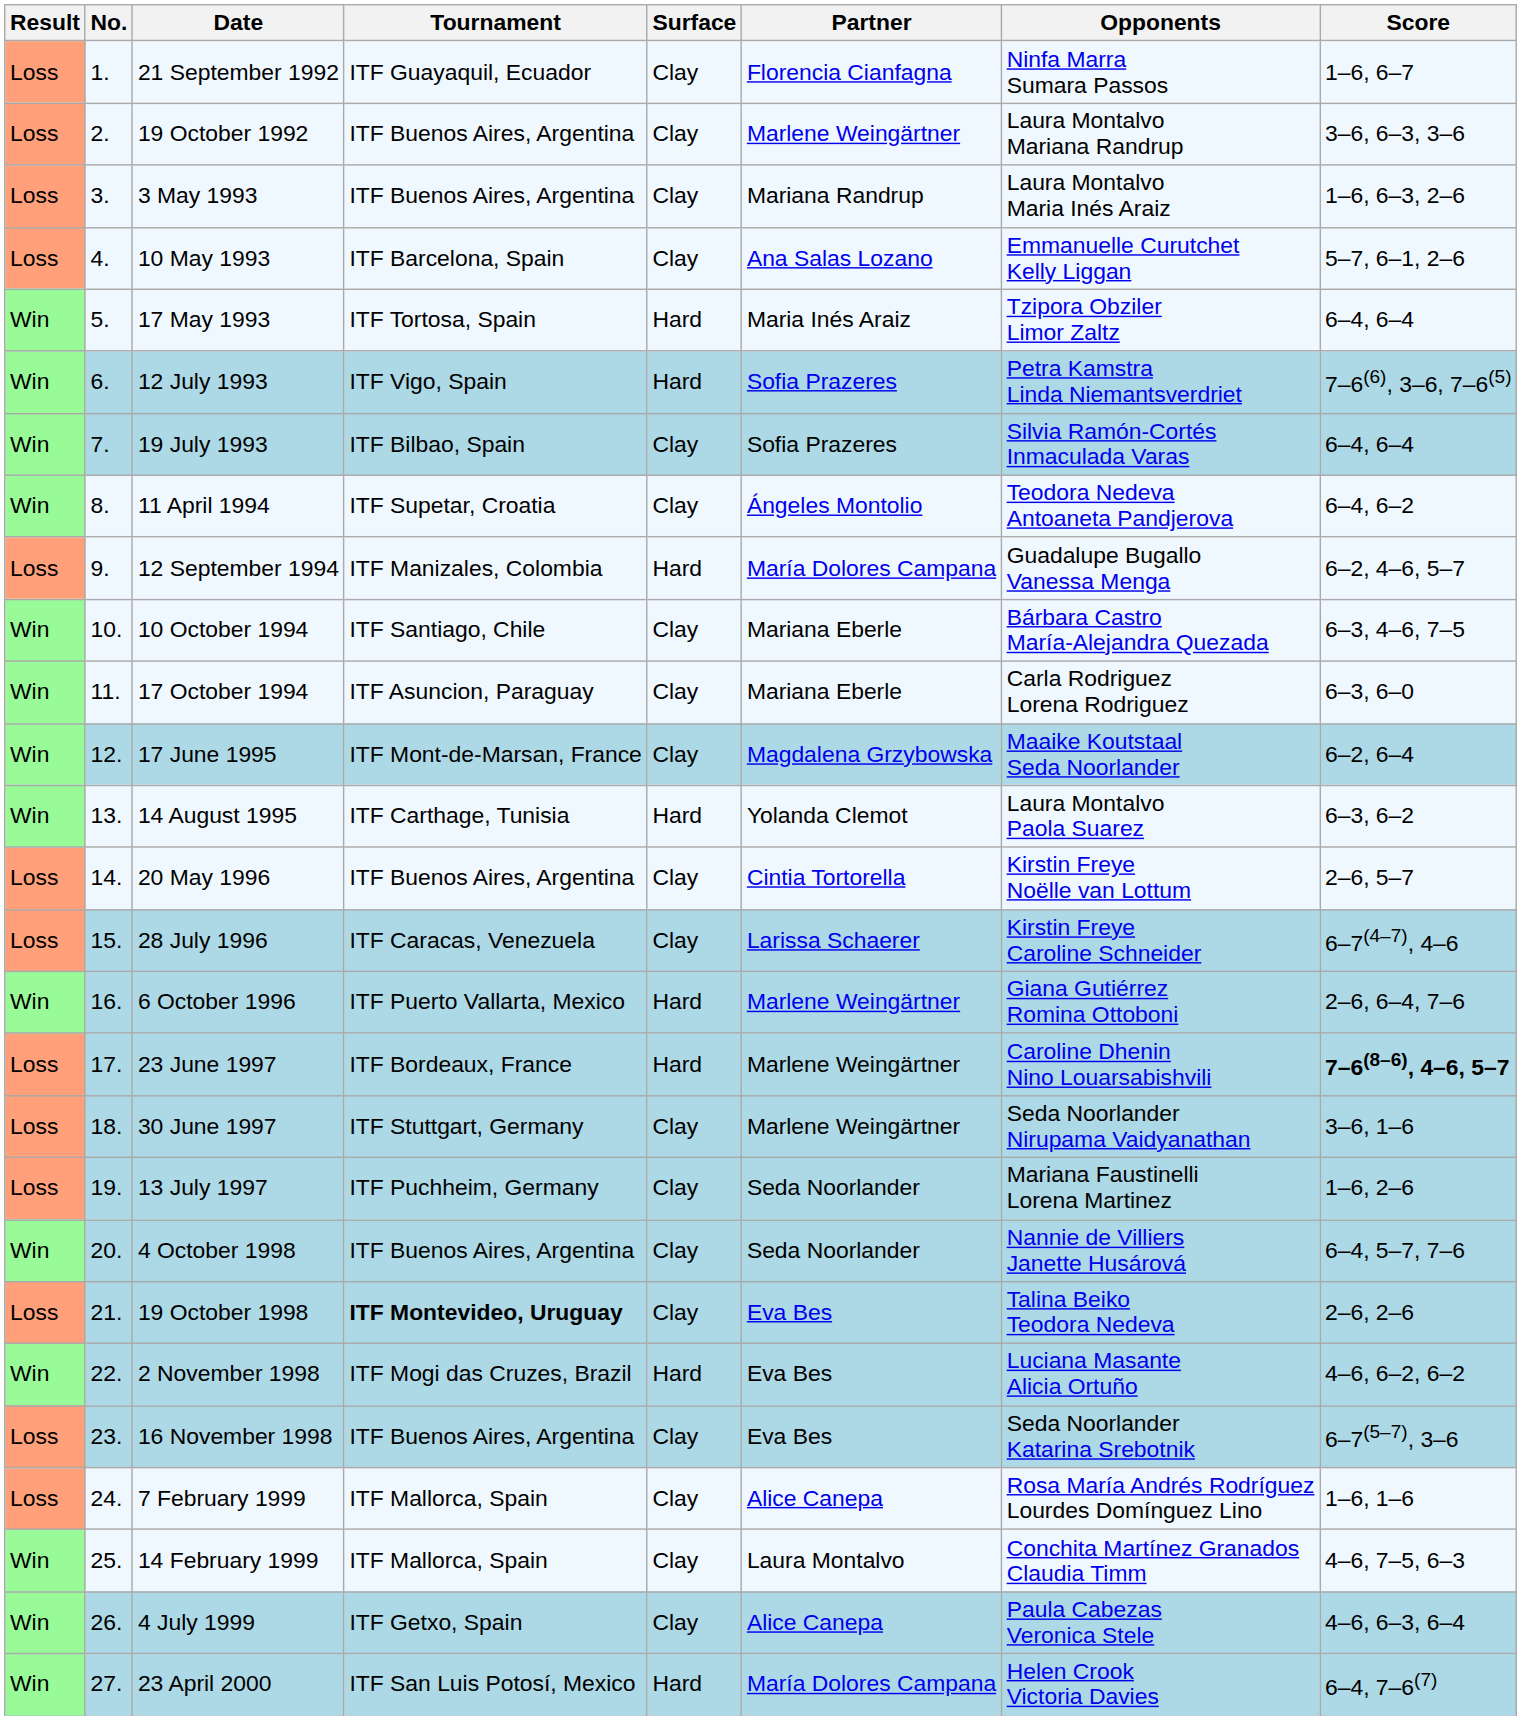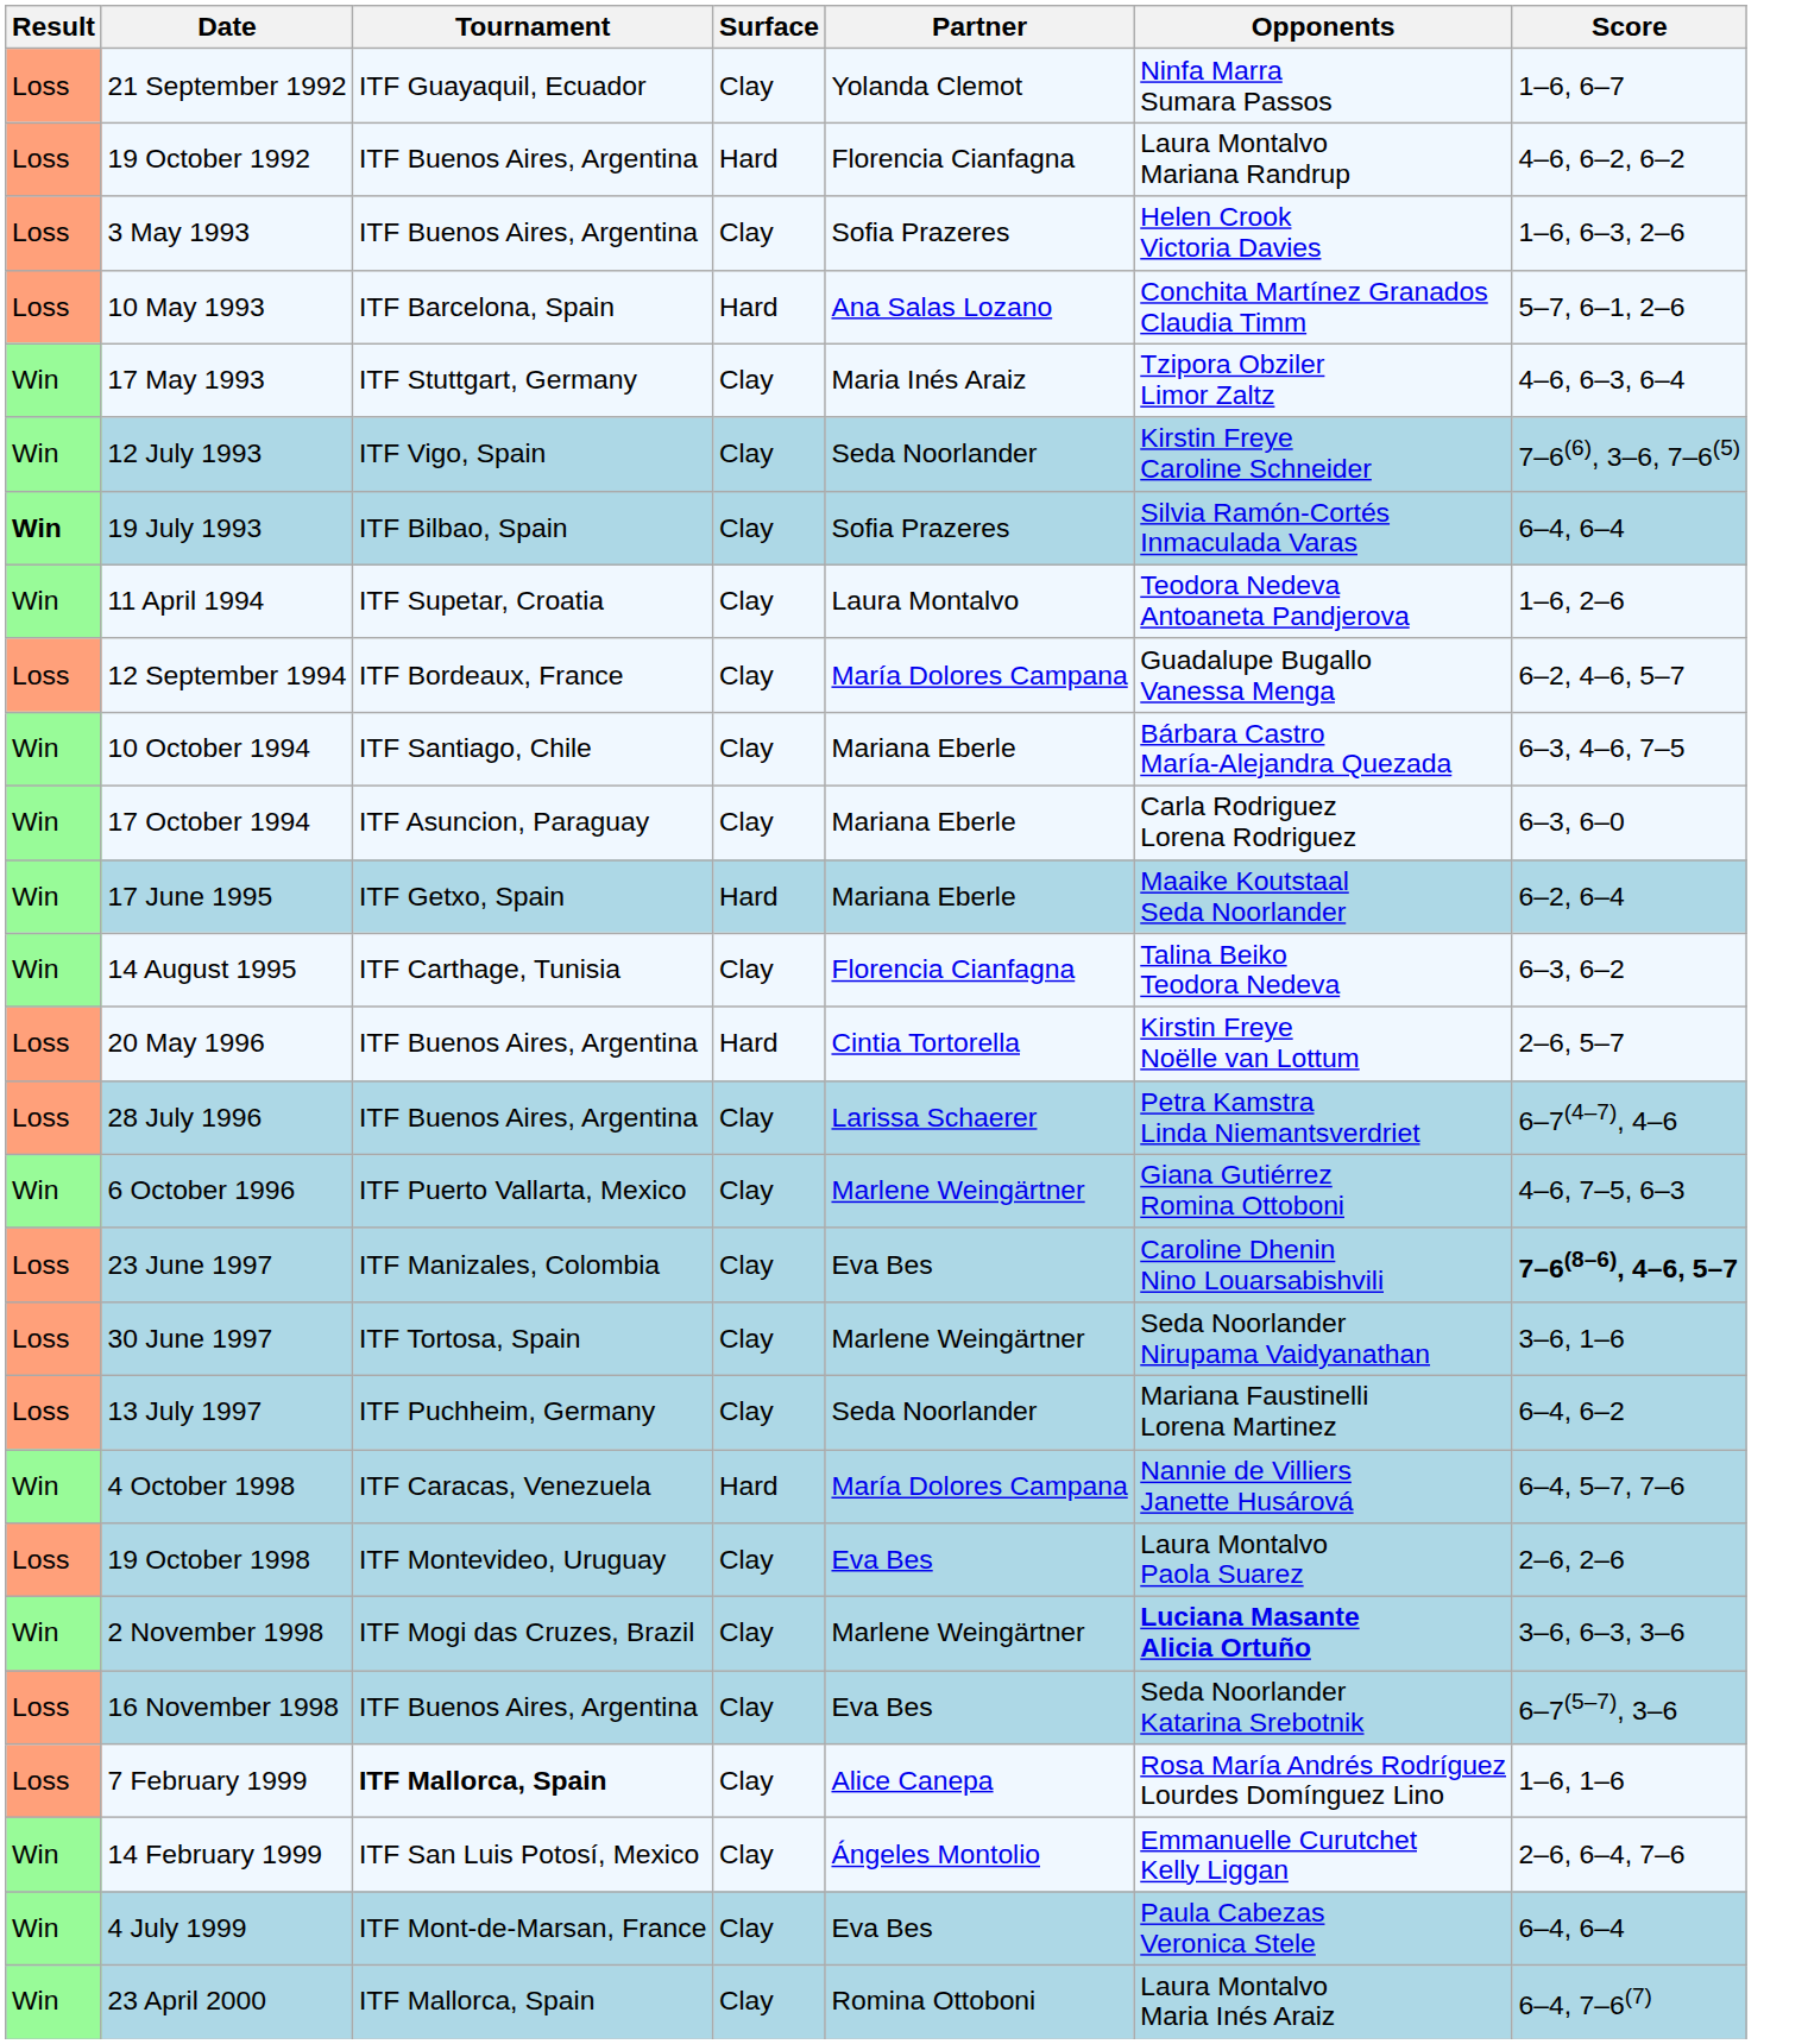- column: No. | 1. | 2. | 3. | 4. | 5. | 6. | 7. | 8. | 9. | 10. | 11. | 12. | 13. | 14. | 15. | 16. | 17. | 18. | 19. | 20. | 21. | 22. | 23. | 24. | 25. | 26. | 27.
21 September 1992 | Partner: Florencia Cianfagna -> Yolanda Clemot
19 October 1992 | Surface: Clay -> Hard
19 October 1992 | Partner: Marlene Weingärtner -> Florencia Cianfagna
19 October 1992 | Score: 3–6, 6–3, 3–6 -> 4–6, 6–2, 6–2
3 May 1993 | Partner: Mariana Randrup -> Sofia Prazeres
3 May 1993 | Opponents: Laura Montalvo Maria Inés Araiz -> Helen Crook Victoria Davies
10 May 1993 | Surface: Clay -> Hard
10 May 1993 | Opponents: Emmanuelle Curutchet Kelly Liggan -> Conchita Martínez Granados Claudia Timm
17 May 1993 | Tournament: ITF Tortosa, Spain -> ITF Stuttgart, Germany
17 May 1993 | Surface: Hard -> Clay
17 May 1993 | Score: 6–4, 6–4 -> 4–6, 6–3, 6–4
12 July 1993 | Surface: Hard -> Clay
12 July 1993 | Partner: Sofia Prazeres -> Seda Noorlander
12 July 1993 | Opponents: Petra Kamstra Linda Niemantsverdriet -> Kirstin Freye Caroline Schneider
19 July 1993 | Result: normal -> bold
11 April 1994 | Partner: Ángeles Montolio -> Laura Montalvo
11 April 1994 | Score: 6–4, 6–2 -> 1–6, 2–6
12 September 1994 | Tournament: ITF Manizales, Colombia -> ITF Bordeaux, France
12 September 1994 | Surface: Hard -> Clay
17 June 1995 | Tournament: ITF Mont-de-Marsan, France -> ITF Getxo, Spain
17 June 1995 | Surface: Clay -> Hard
17 June 1995 | Partner: Magdalena Grzybowska -> Mariana Eberle
14 August 1995 | Surface: Hard -> Clay
14 August 1995 | Partner: Yolanda Clemot -> Florencia Cianfagna
14 August 1995 | Opponents: Laura Montalvo Paola Suarez -> Talina Beiko Teodora Nedeva
20 May 1996 | Surface: Clay -> Hard
28 July 1996 | Tournament: ITF Caracas, Venezuela -> ITF Buenos Aires, Argentina
28 July 1996 | Opponents: Kirstin Freye Caroline Schneider -> Petra Kamstra Linda Niemantsverdriet
6 October 1996 | Surface: Hard -> Clay
6 October 1996 | Score: 2–6, 6–4, 7–6 -> 4–6, 7–5, 6–3
23 June 1997 | Tournament: ITF Bordeaux, France -> ITF Manizales, Colombia
23 June 1997 | Surface: Hard -> Clay
23 June 1997 | Partner: Marlene Weingärtner -> Eva Bes
30 June 1997 | Tournament: ITF Stuttgart, Germany -> ITF Tortosa, Spain
13 July 1997 | Score: 1–6, 2–6 -> 6–4, 6–2
4 October 1998 | Tournament: ITF Buenos Aires, Argentina -> ITF Caracas, Venezuela
4 October 1998 | Surface: Clay -> Hard
4 October 1998 | Partner: Seda Noorlander -> María Dolores Campana
19 October 1998 | Tournament: bold -> normal
19 October 1998 | Opponents: Talina Beiko Teodora Nedeva -> Laura Montalvo Paola Suarez
2 November 1998 | Surface: Hard -> Clay
2 November 1998 | Partner: Eva Bes -> Marlene Weingärtner
2 November 1998 | Opponents: normal -> bold
2 November 1998 | Score: 4–6, 6–2, 6–2 -> 3–6, 6–3, 3–6
7 February 1999 | Tournament: normal -> bold
14 February 1999 | Tournament: ITF Mallorca, Spain -> ITF San Luis Potosí, Mexico
14 February 1999 | Partner: Laura Montalvo -> Ángeles Montolio
14 February 1999 | Opponents: Conchita Martínez Granados Claudia Timm -> Emmanuelle Curutchet Kelly Liggan
14 February 1999 | Score: 4–6, 7–5, 6–3 -> 2–6, 6–4, 7–6
4 July 1999 | Tournament: ITF Getxo, Spain -> ITF Mont-de-Marsan, France
4 July 1999 | Partner: Alice Canepa -> Eva Bes
4 July 1999 | Score: 4–6, 6–3, 6–4 -> 6–4, 6–4
23 April 2000 | Tournament: ITF San Luis Potosí, Mexico -> ITF Mallorca, Spain
23 April 2000 | Surface: Hard -> Clay
23 April 2000 | Partner: María Dolores Campana -> Romina Ottoboni
23 April 2000 | Opponents: Helen Crook Victoria Davies -> Laura Montalvo Maria Inés Araiz
